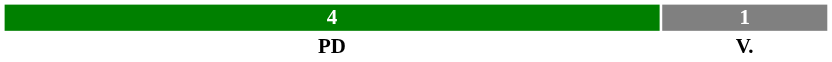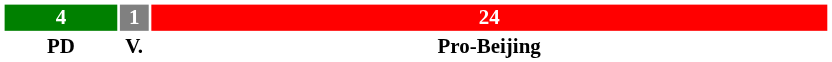+ column: 24 | Pro-Beijing
